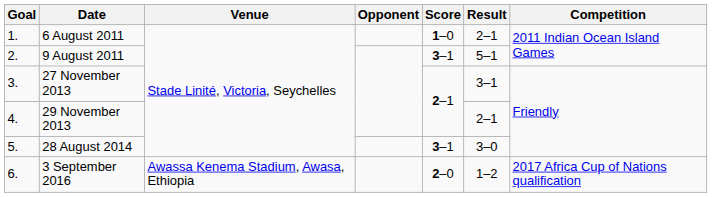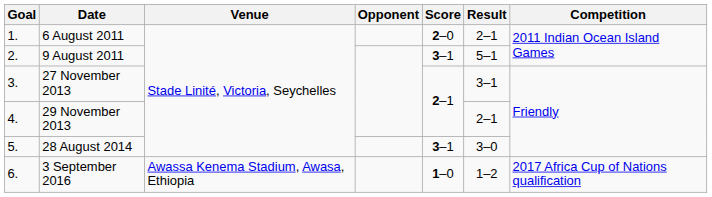6 August 2011 | Score: 1–0 -> 2–0
3 September 2016 | Score: 2–0 -> 1–0
